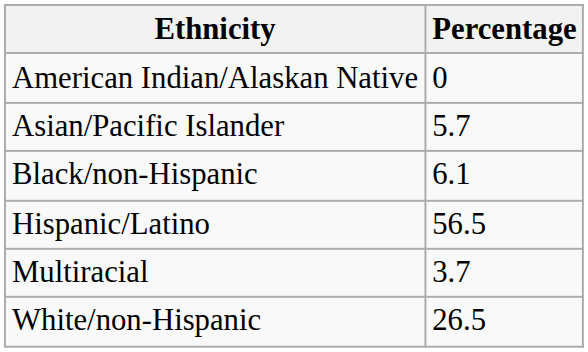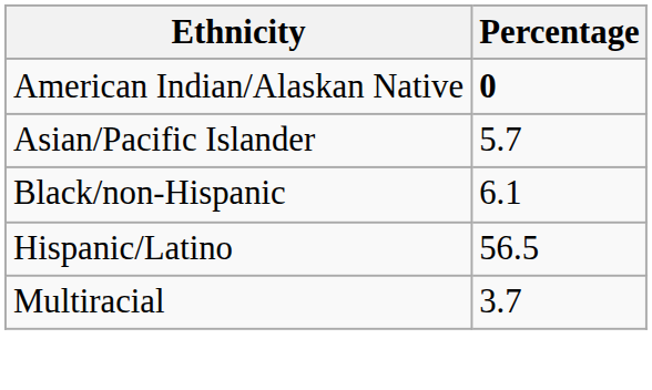American Indian/Alaskan Native | Percentage: normal -> bold
- row: White/non-Hispanic | 26.5
